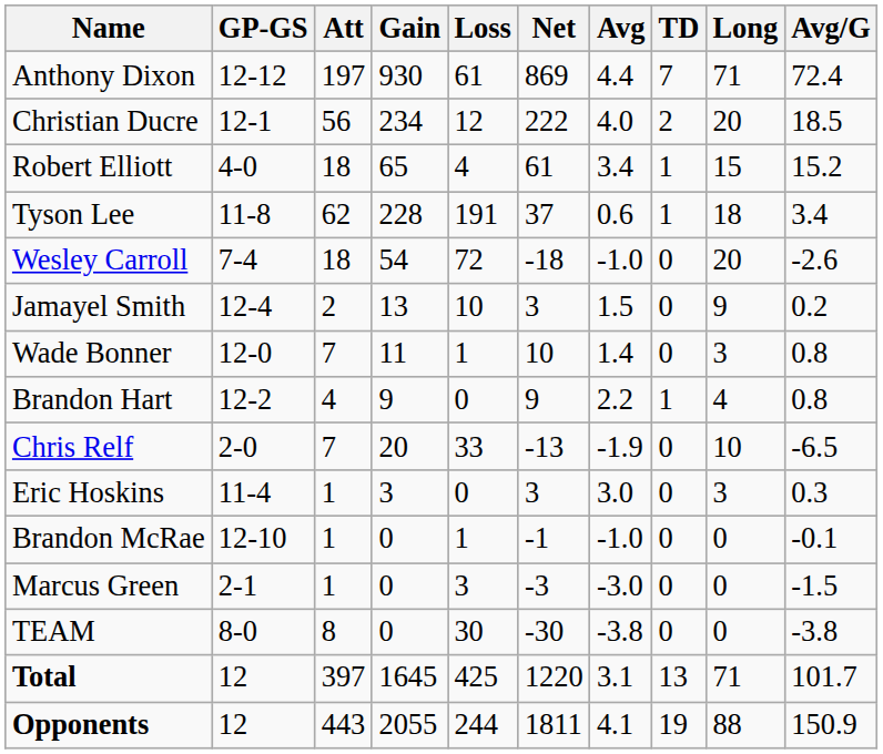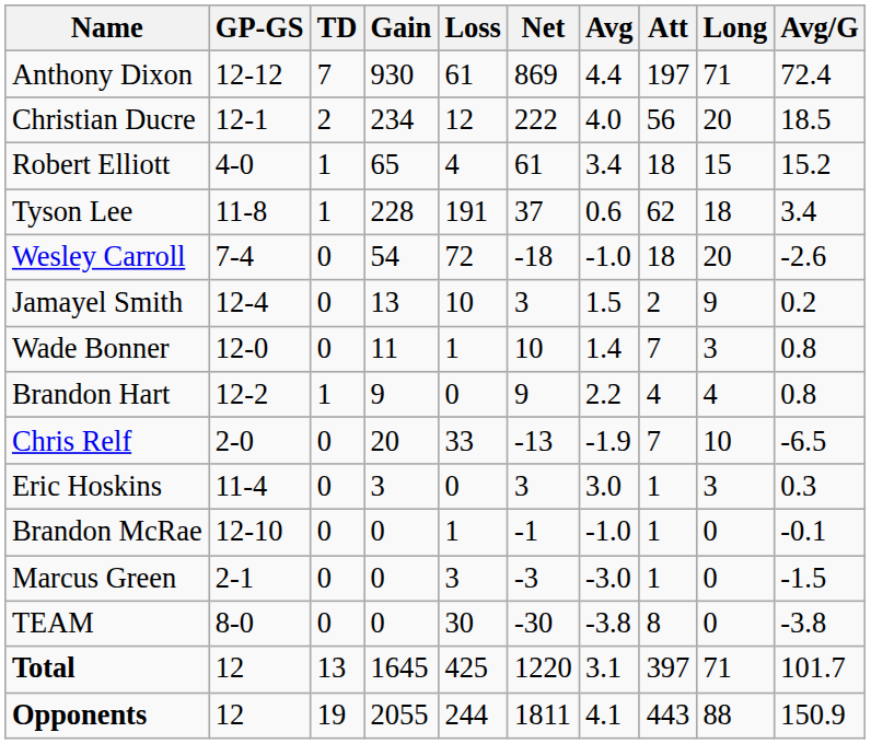columns swapped: Att <-> TD
